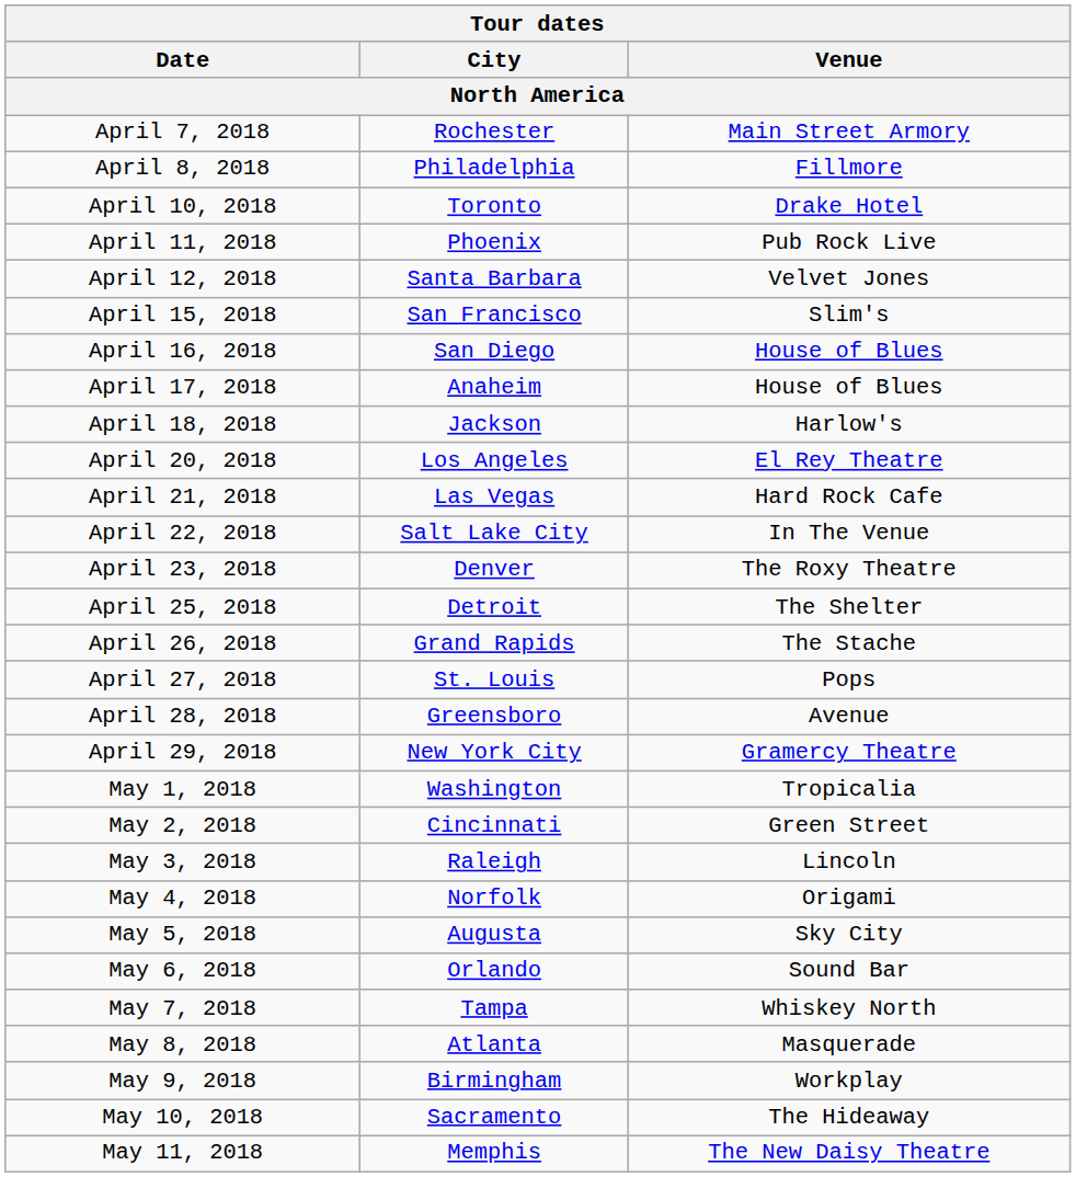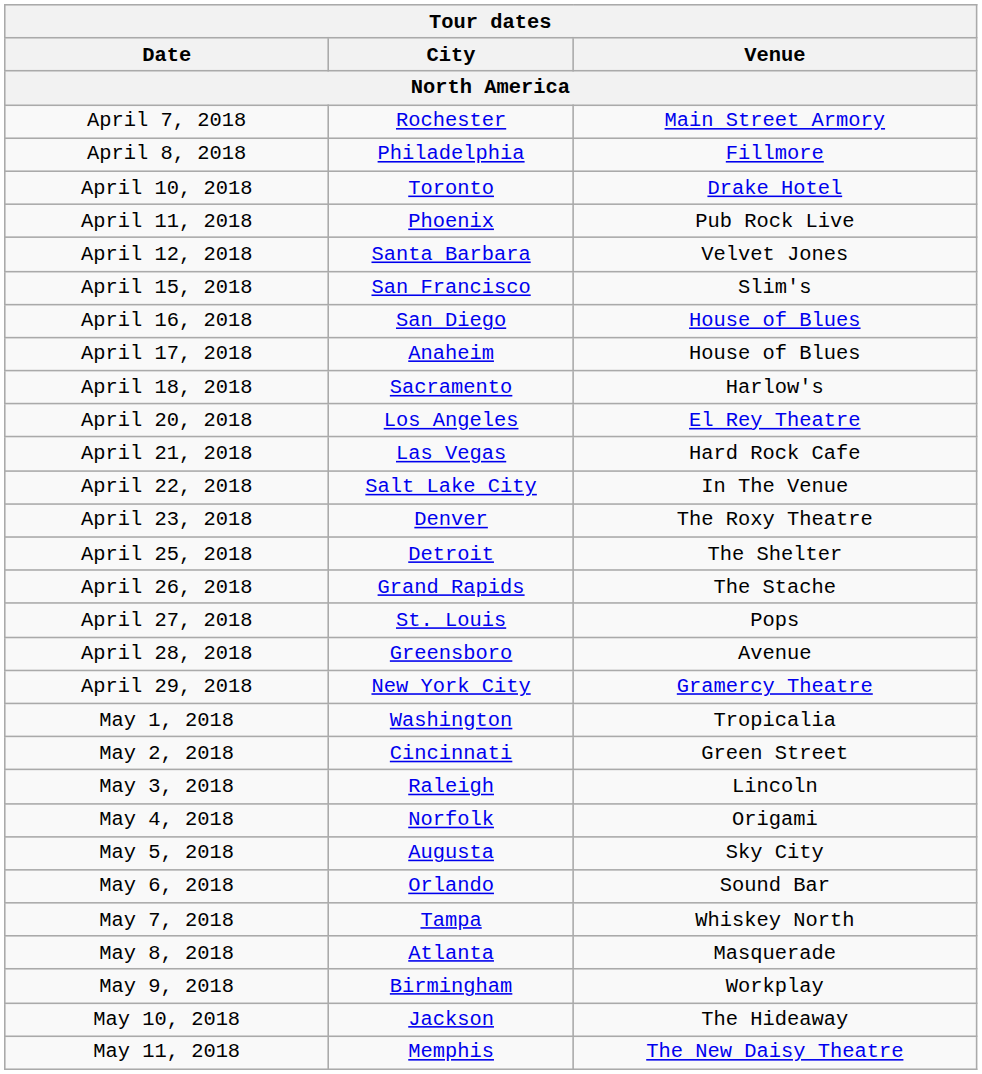April 18, 2018 | City: Jackson -> Sacramento
May 10, 2018 | City: Sacramento -> Jackson
